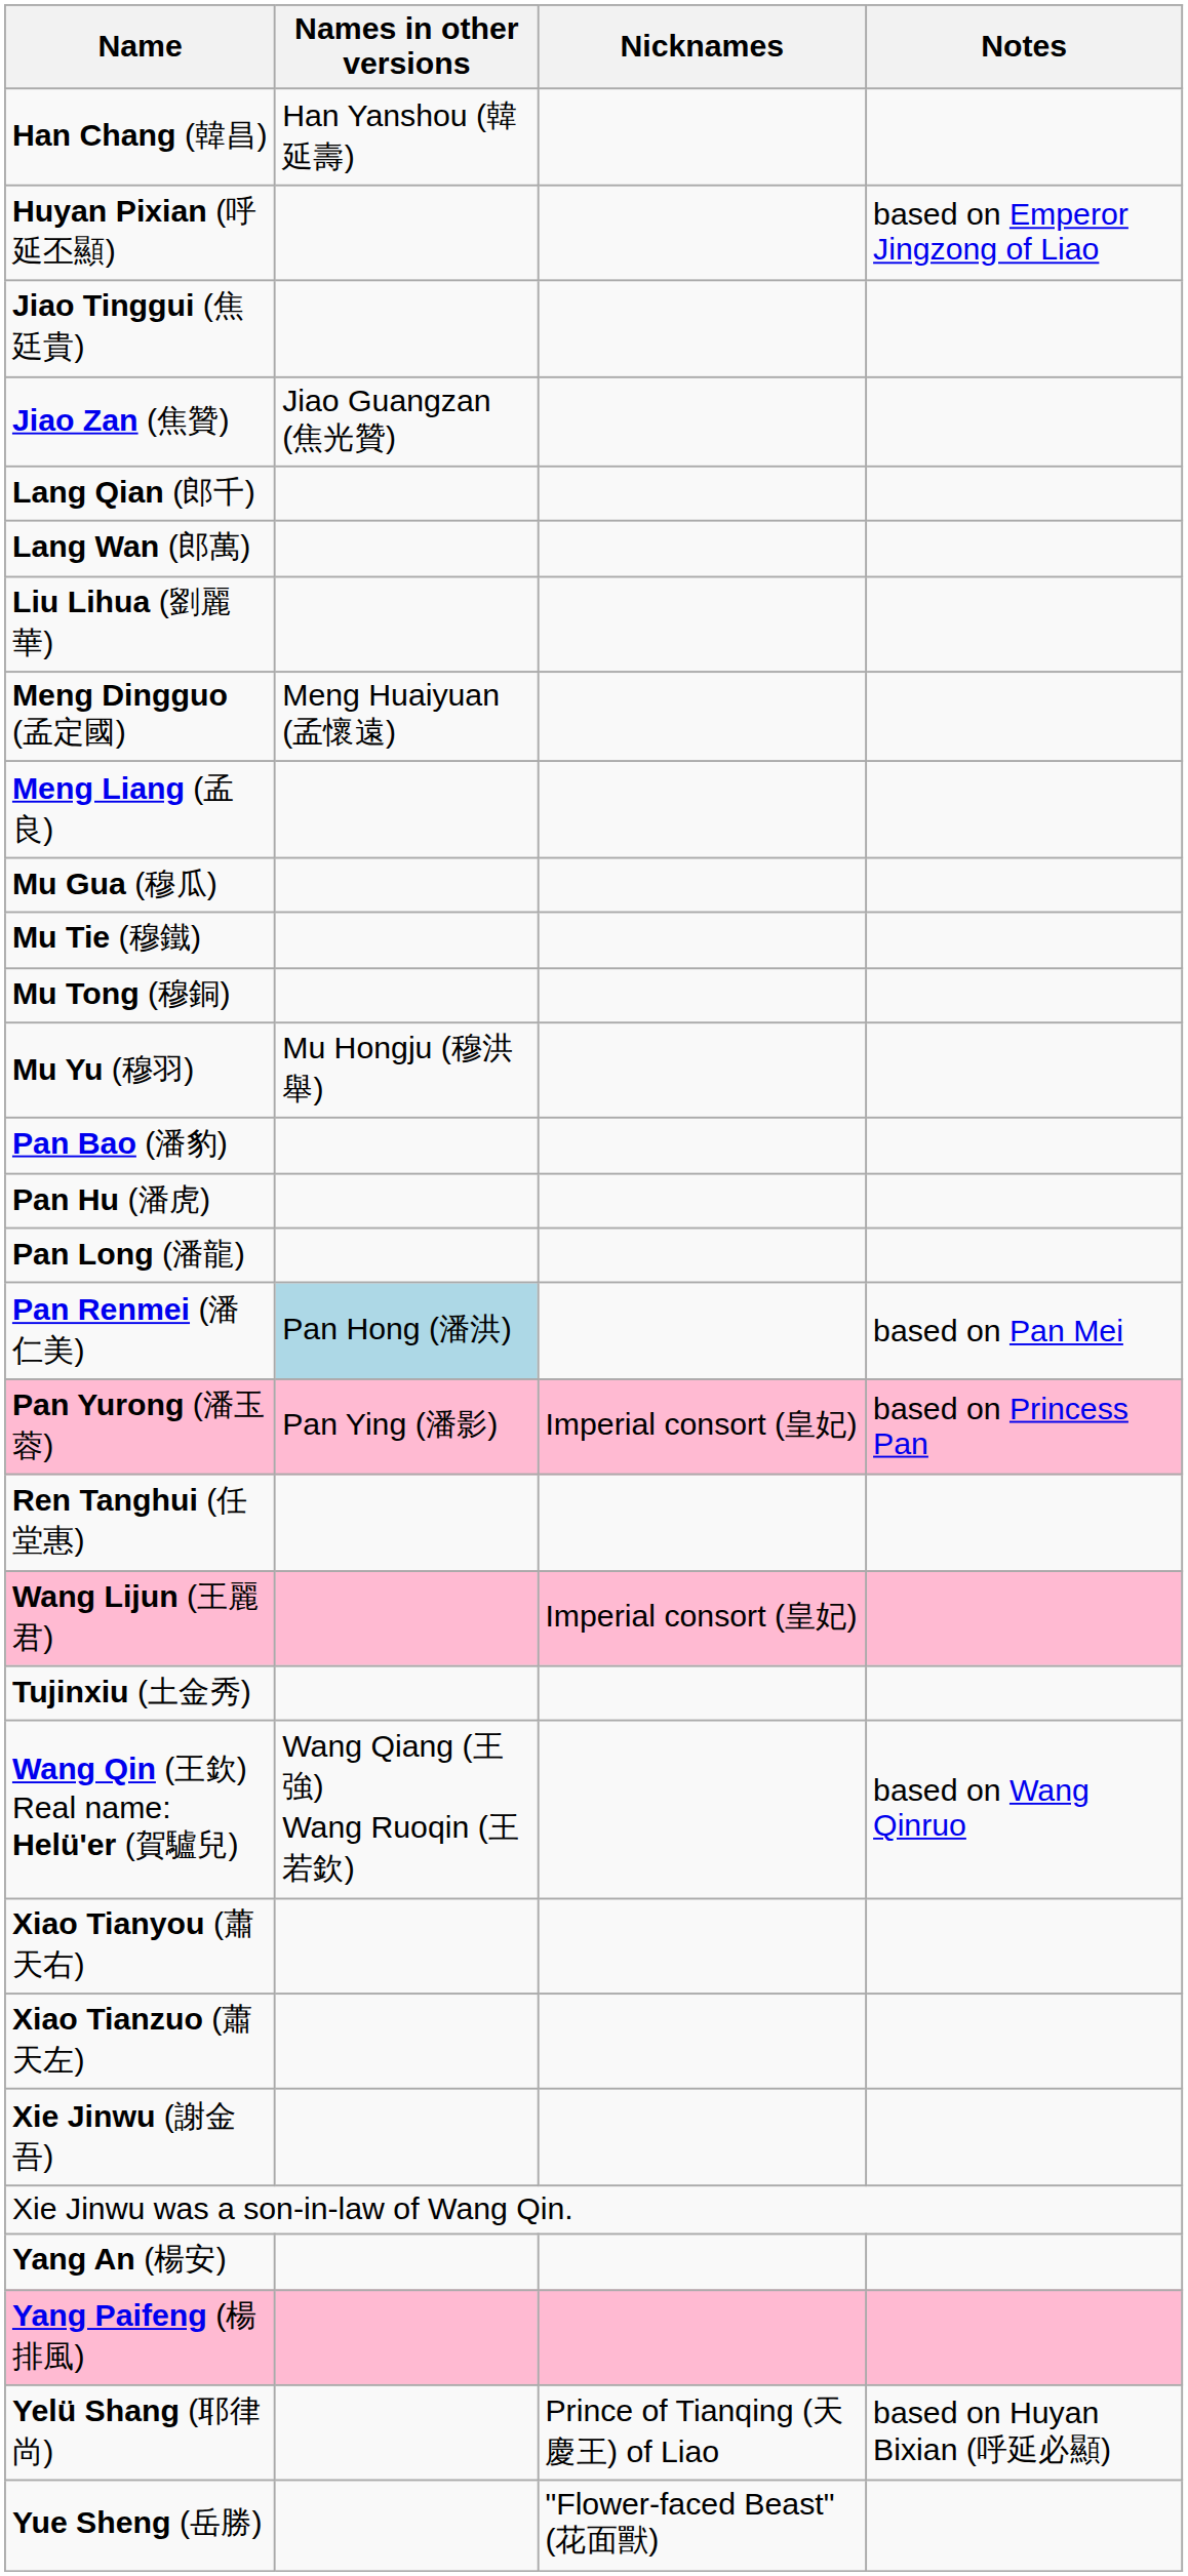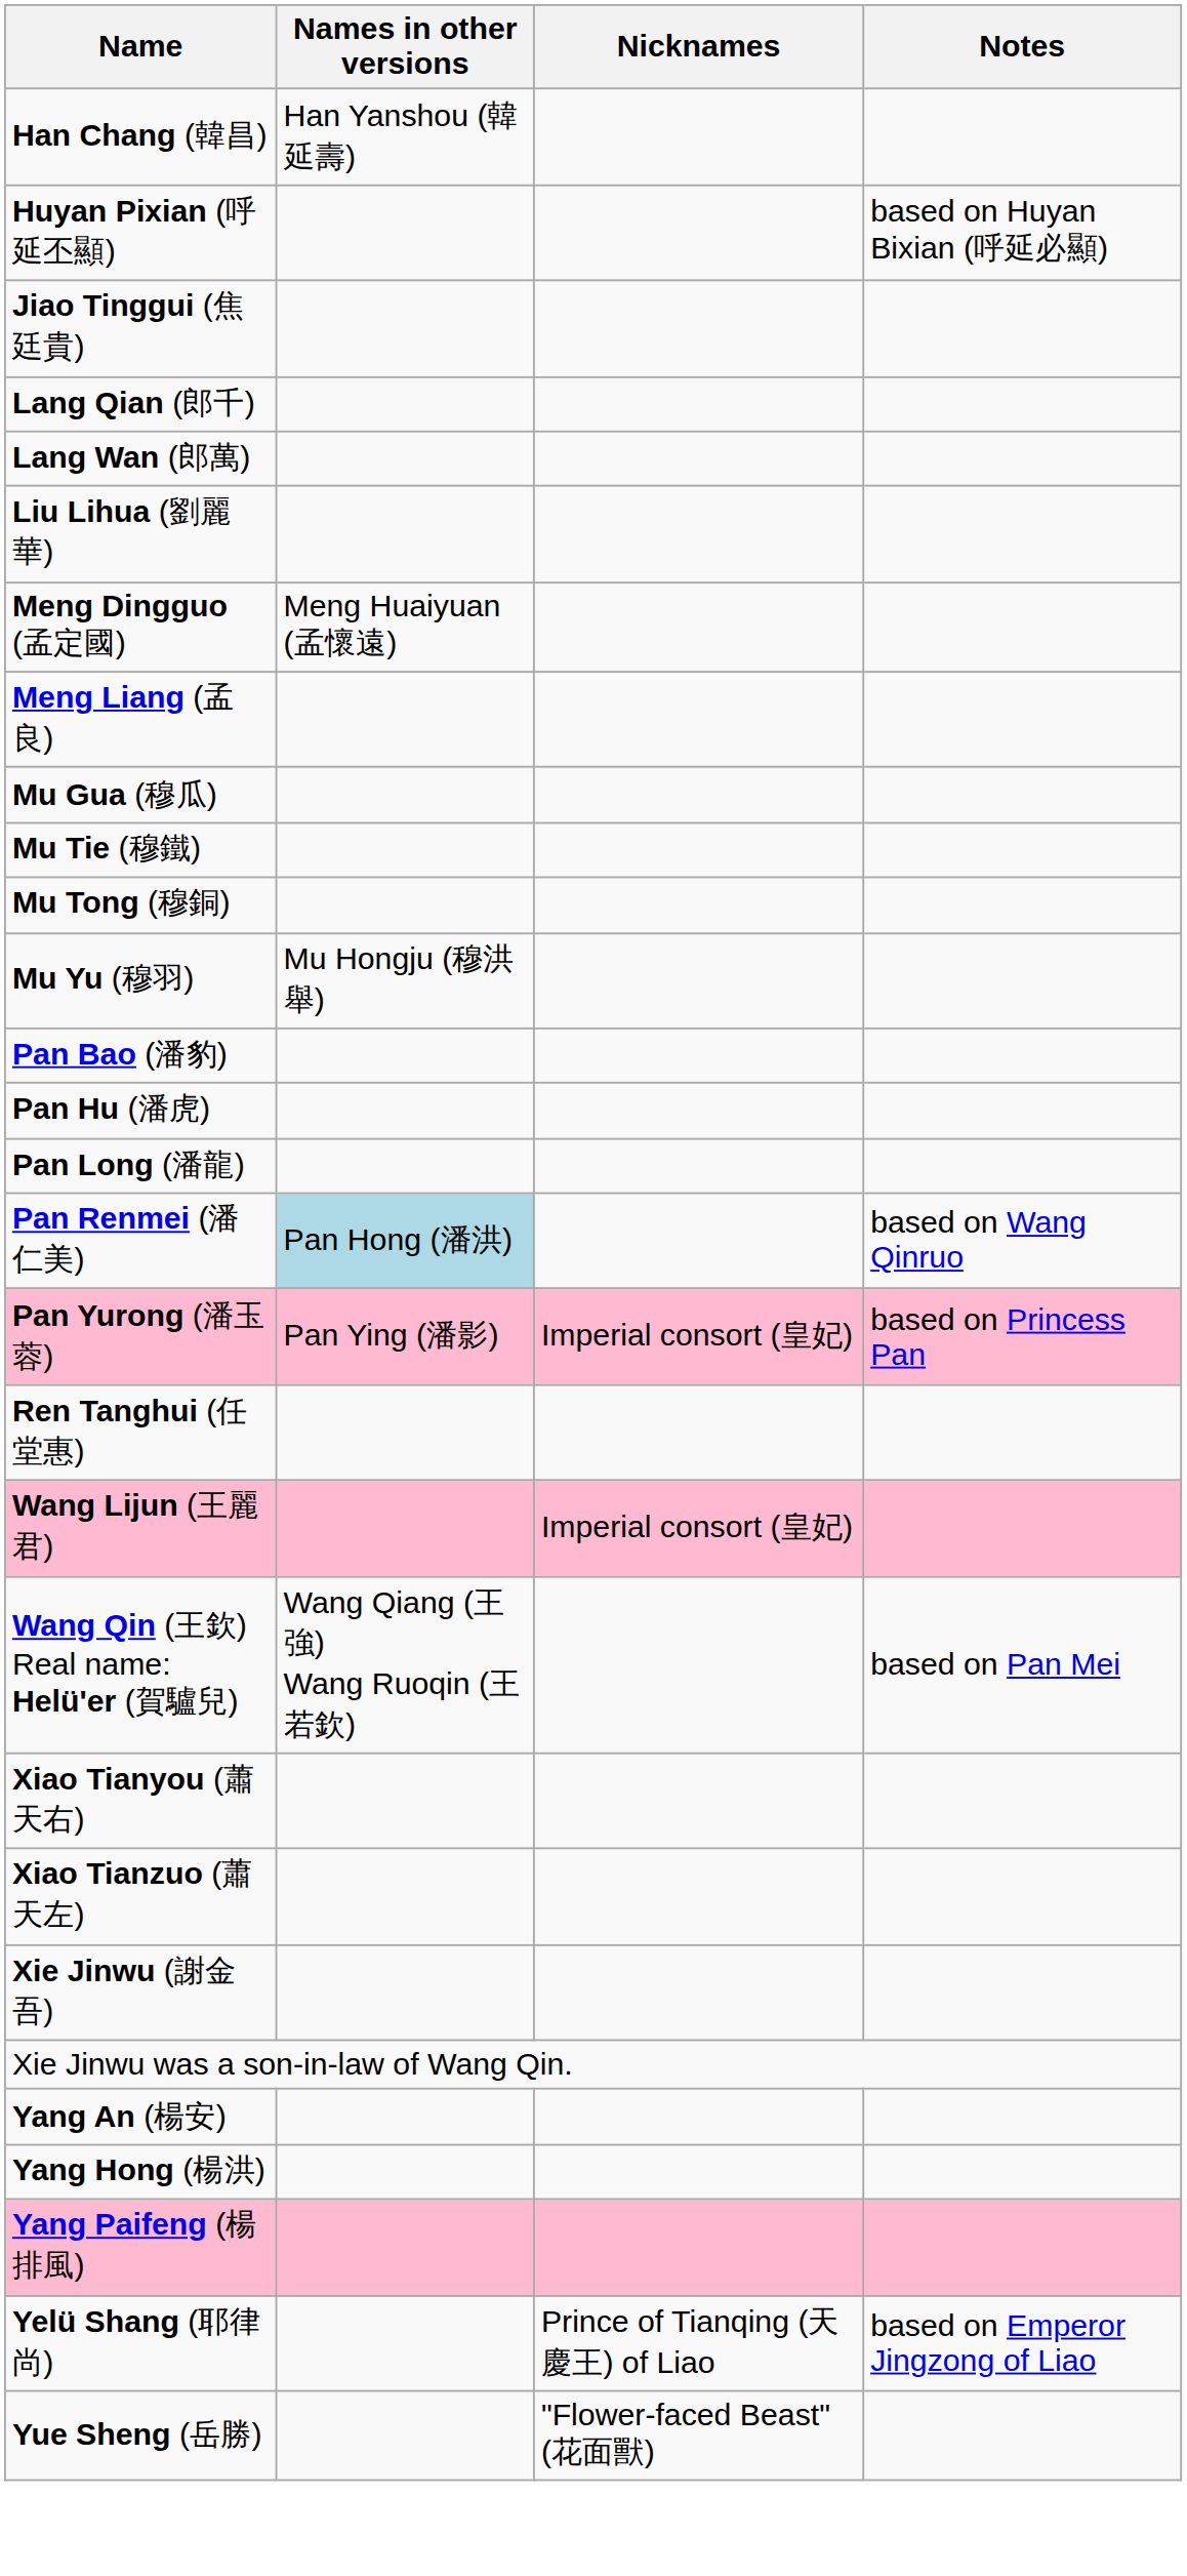Huyan Pixian (呼延丕顯) | Notes: based on Emperor Jingzong of Liao -> based on Huyan Bixian (呼延必顯)
- row: Jiao Zan (焦贊) | Jiao Guangzan (焦光贊)
Pan Renmei (潘仁美) | Notes: based on Pan Mei -> based on Wang Qinruo
- row: Tujinxiu (土金秀)
Wang Qin (王欽) Real name: Helü'er (賀驢兒) | Notes: based on Wang Qinruo -> based on Pan Mei
+ row: Yang Hong (楊洪)
Yelü Shang (耶律尚) | Notes: based on Huyan Bixian (呼延必顯) -> based on Emperor Jingzong of Liao
